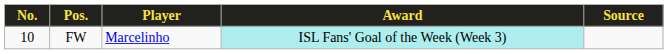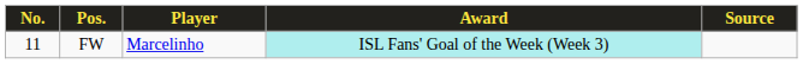FW | No.: 10 -> 11
